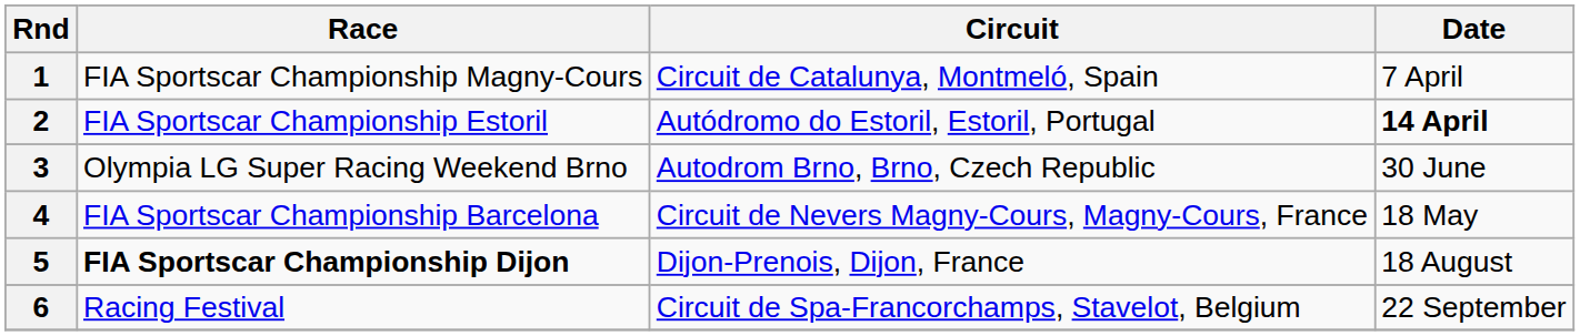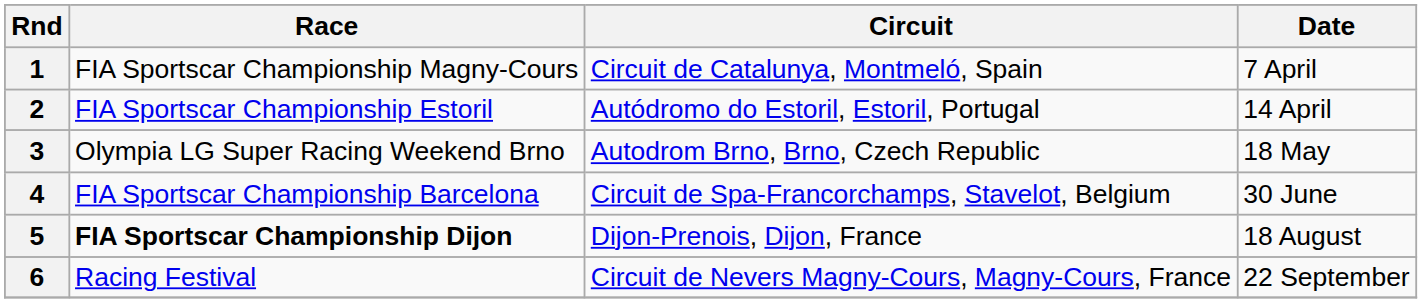2 | Date: bold -> normal
3 | Date: 30 June -> 18 May
4 | Circuit: Circuit de Nevers Magny-Cours, Magny-Cours, France -> Circuit de Spa-Francorchamps, Stavelot, Belgium
4 | Date: 18 May -> 30 June
6 | Circuit: Circuit de Spa-Francorchamps, Stavelot, Belgium -> Circuit de Nevers Magny-Cours, Magny-Cours, France
